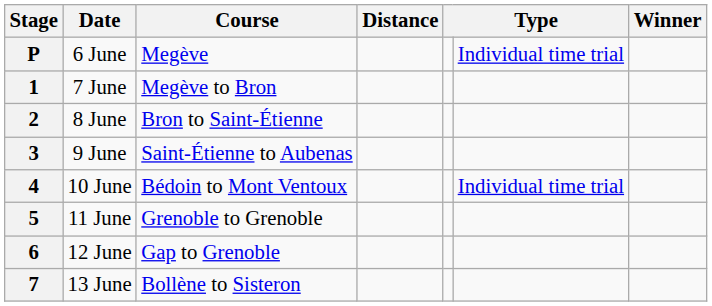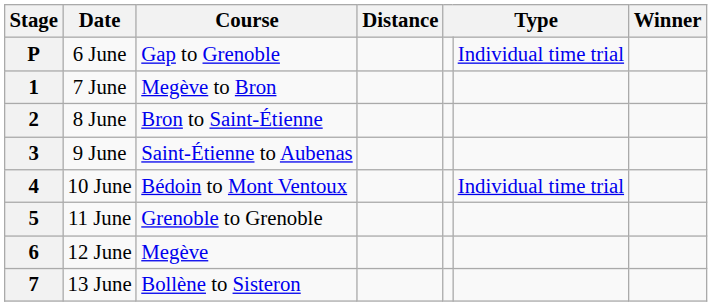P | Course: Megève -> Gap to Grenoble
6 | Course: Gap to Grenoble -> Megève
